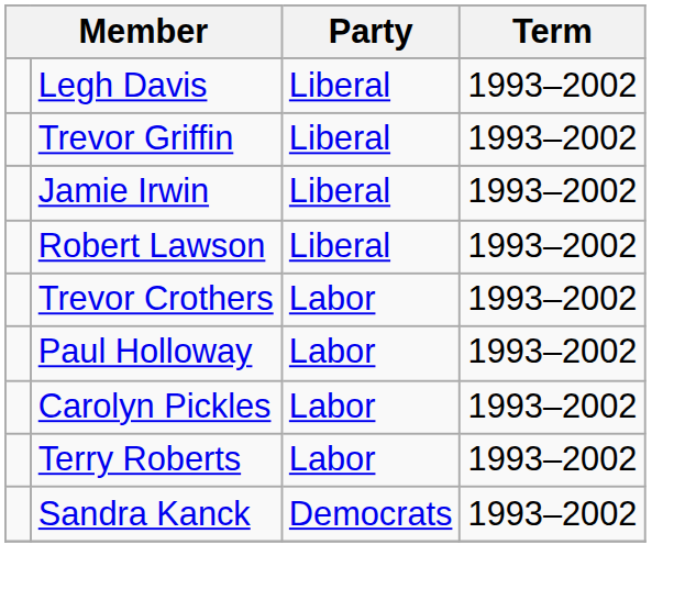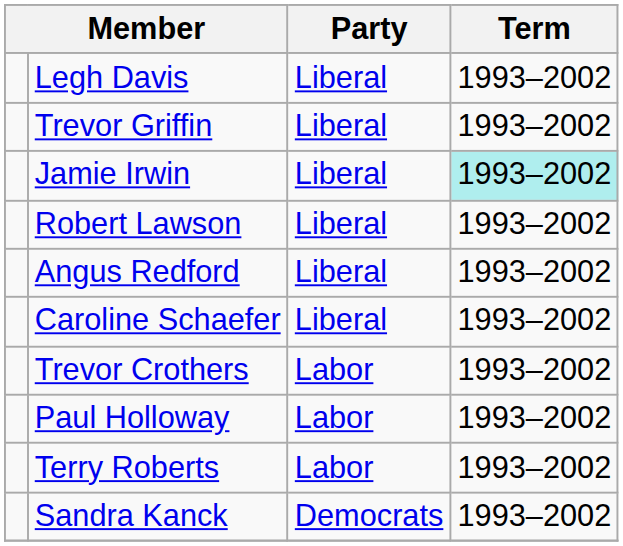Jamie Irwin | Term: no background -> paleturquoise background
+ row: Angus Redford | Liberal | 1993–2002
+ row: Caroline Schaefer | Liberal | 1993–2002
- row: Carolyn Pickles | Labor | 1993–2002
